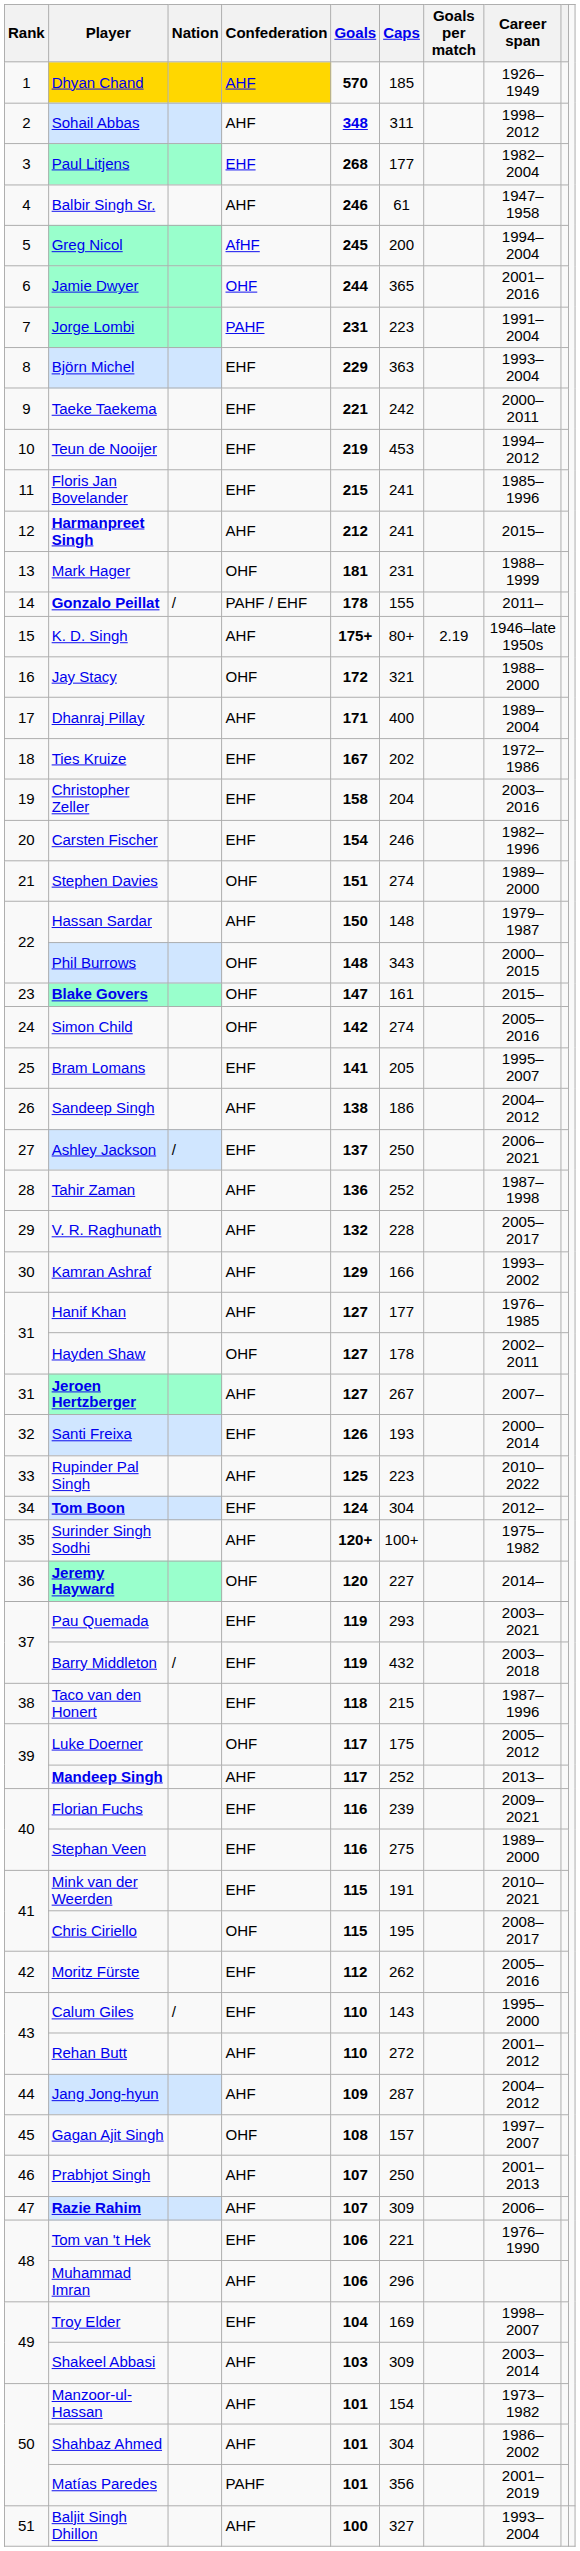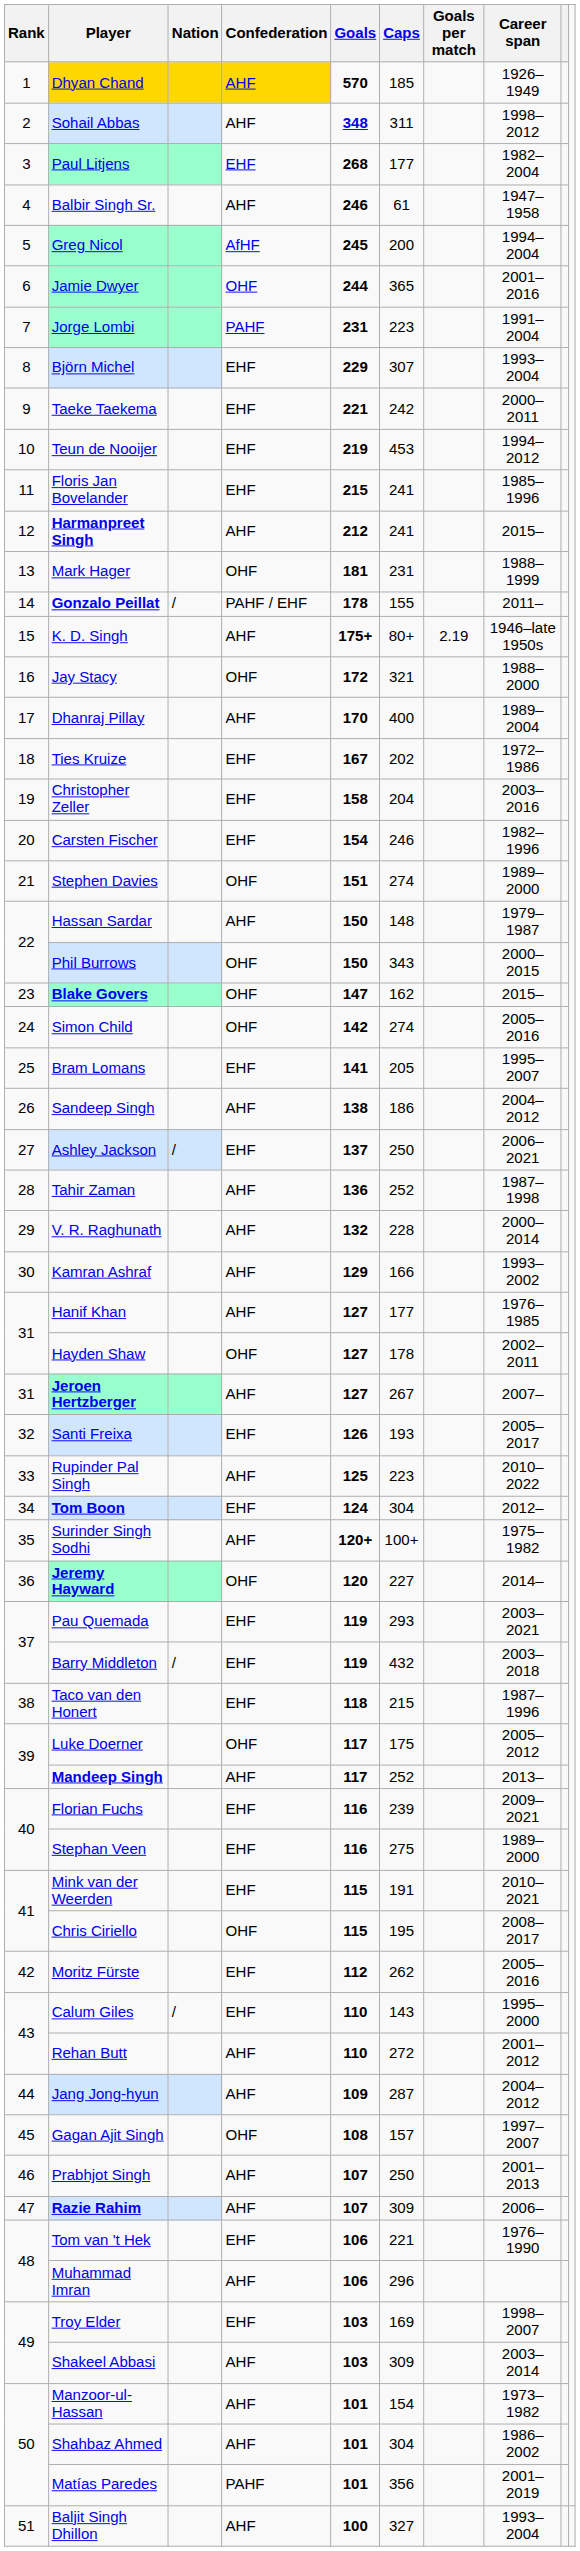Björn Michel | Caps: 363 -> 307
Dhanraj Pillay | Goals: 171 -> 170
Phil Burrows | Goals: 148 -> 150
Blake Govers | Caps: 161 -> 162
V. R. Raghunath | Career span: 2005–2017 -> 2000–2014
Santi Freixa | Career span: 2000–2014 -> 2005–2017
Troy Elder | Goals: 104 -> 103
